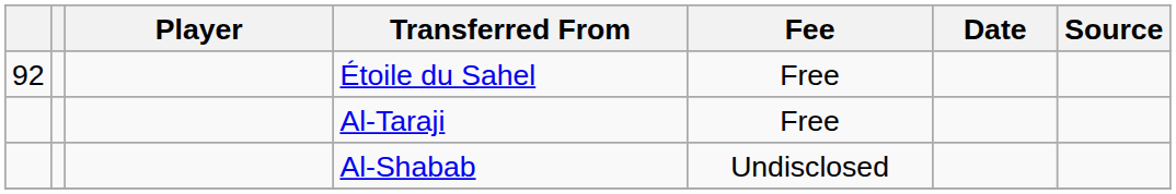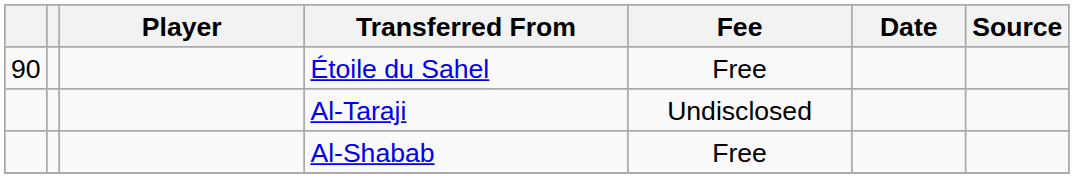Étoile du Sahel | column 1: 92 -> 90
Al-Taraji | Fee: Free -> Undisclosed
Al-Shabab | Fee: Undisclosed -> Free
